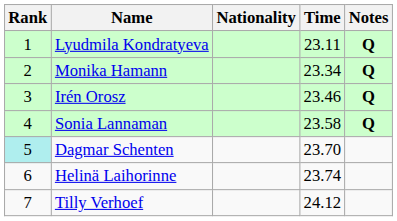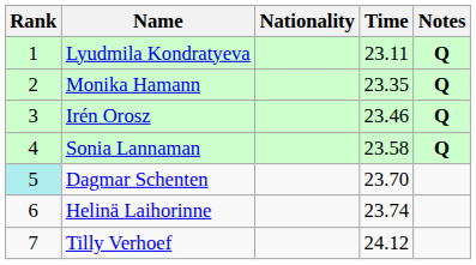Monika Hamann | Time: 23.34 -> 23.35
